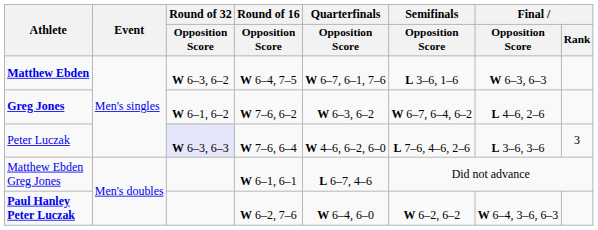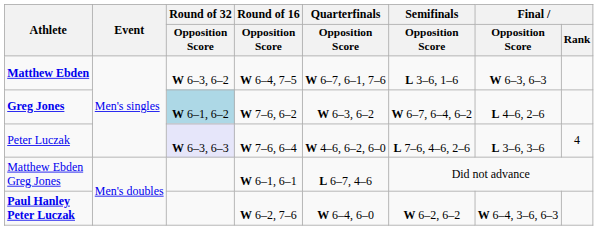Greg Jones | Round of 32 / Opposition Score: no background -> lightblue background
Peter Luczak | Final / Rank: 3 -> 4
